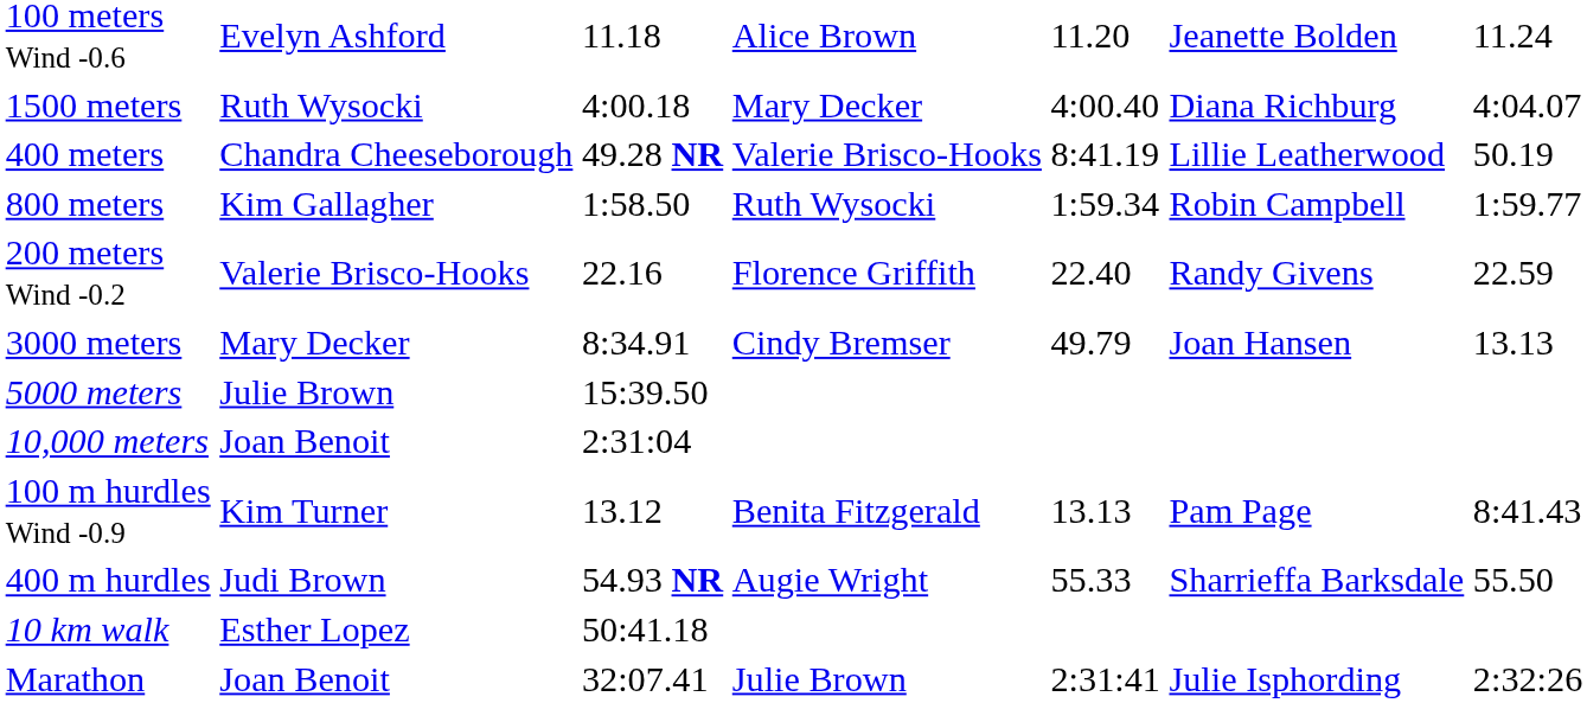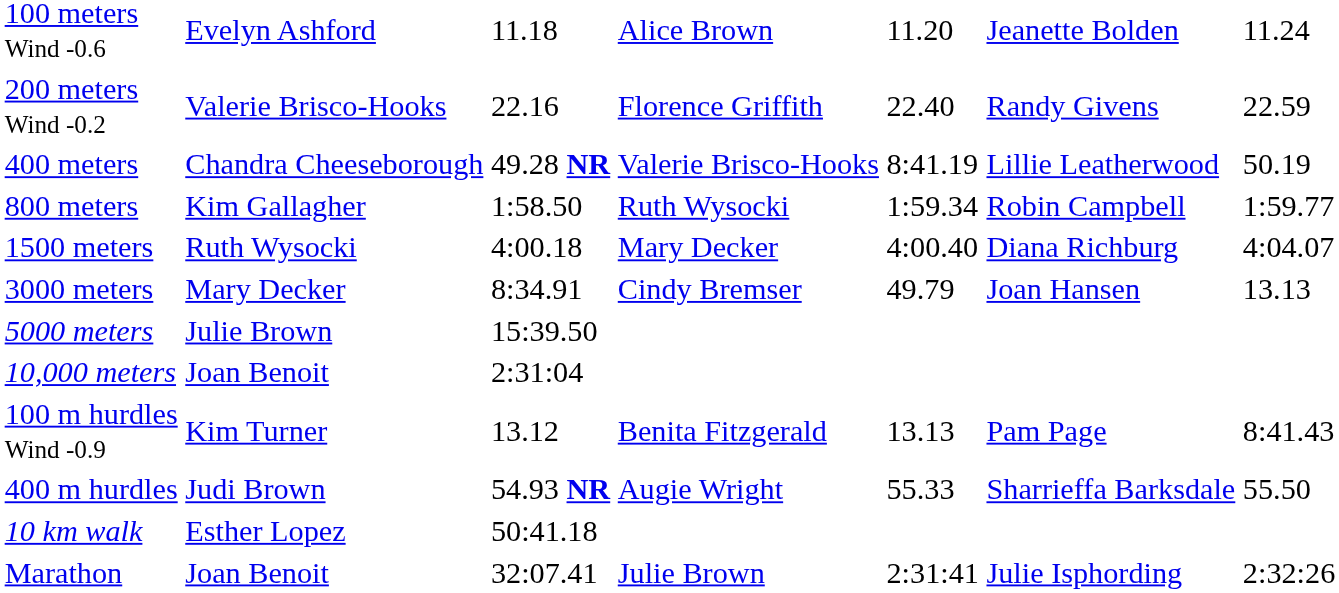rows swapped: 200 meters Wind -0.2 <-> 1500 meters
